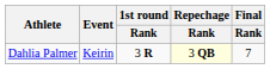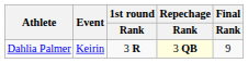Dahlia Palmer | Final / Rank: 7 -> 9
